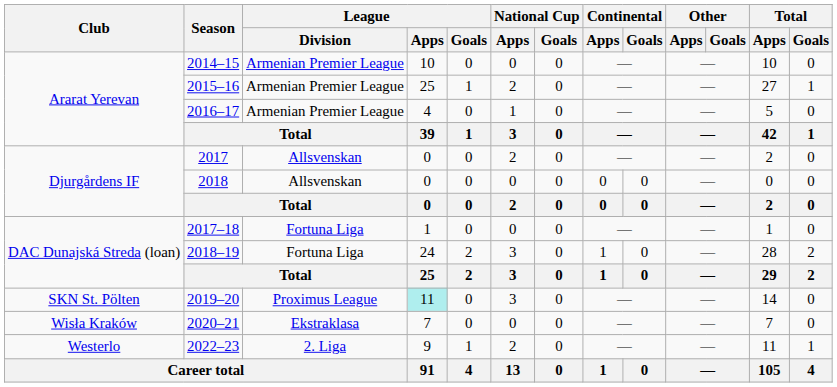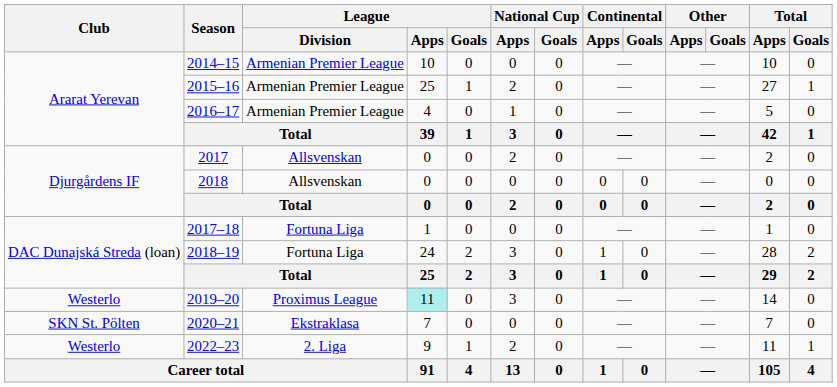2019–20 | Club: SKN St. Pölten -> Westerlo
2020–21 | Club: Wisła Kraków -> SKN St. Pölten
